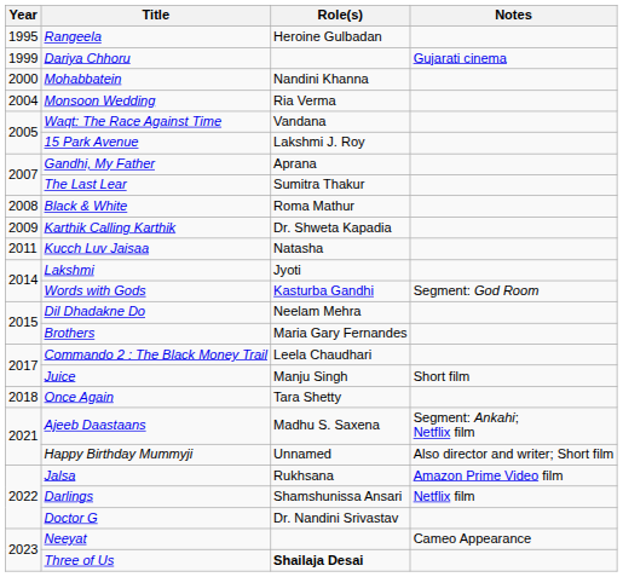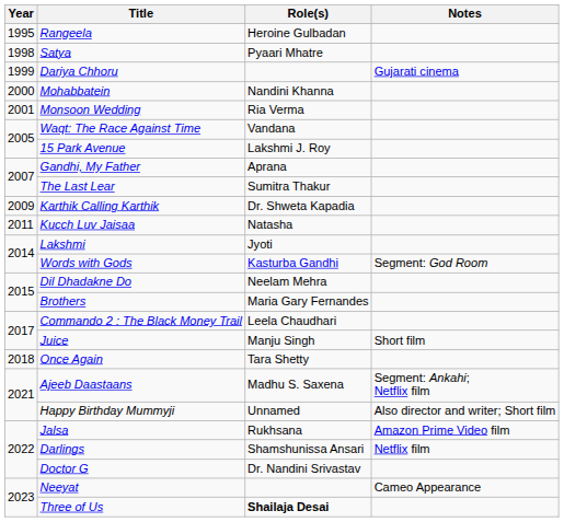+ row: 1998 | Satya | Pyaari Mhatre
Monsoon Wedding | Year: 2004 -> 2001
- row: 2008 | Black & White | Roma Mathur
